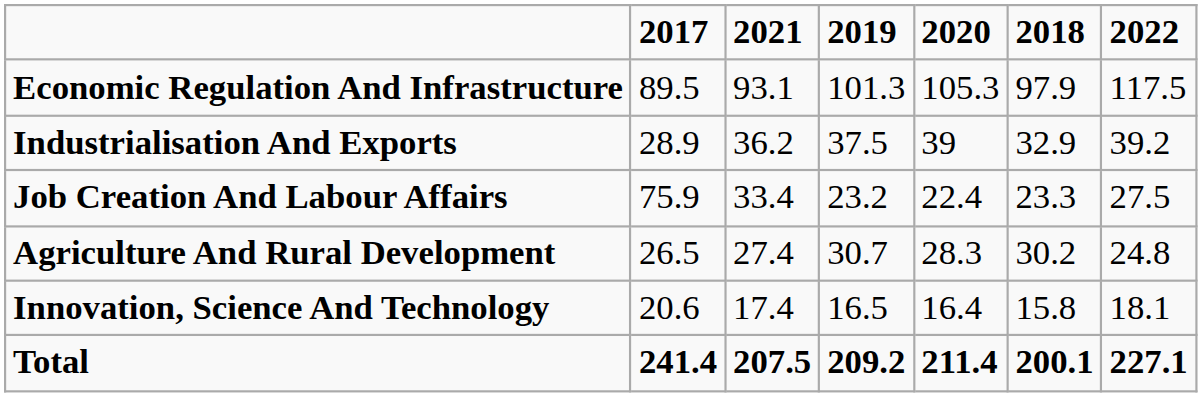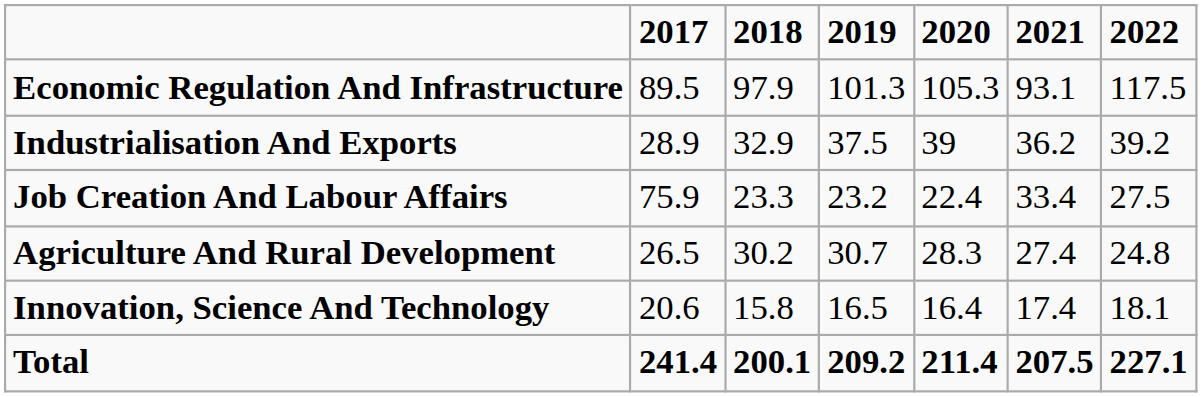columns swapped: 2018 <-> 2021
